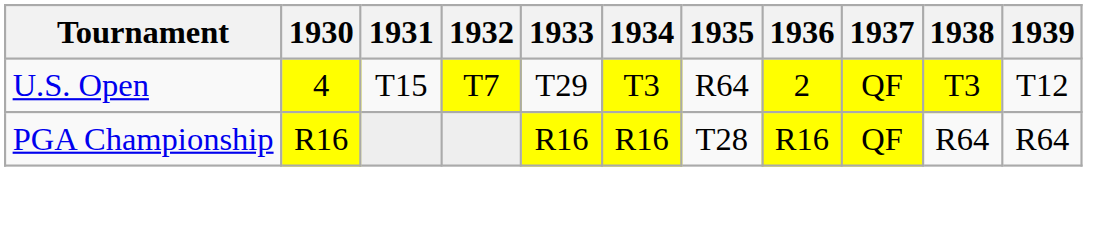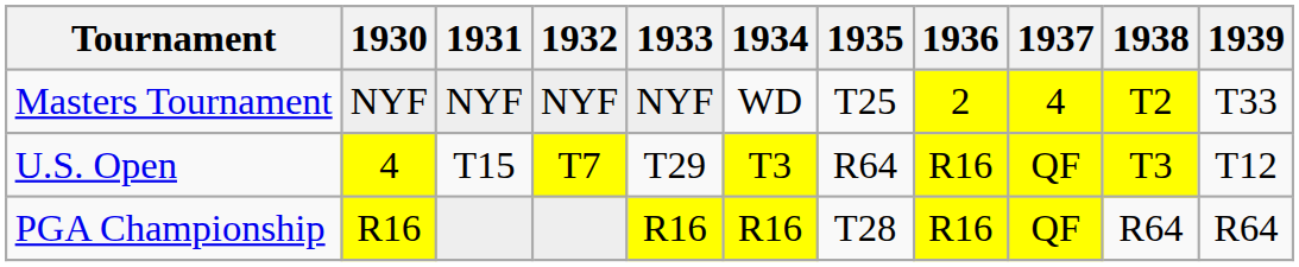+ row: Masters Tournament | NYF | NYF | NYF | NYF | WD | T25 | 2 | 4 | T2 | T33
U.S. Open | 1936: 2 -> R16
